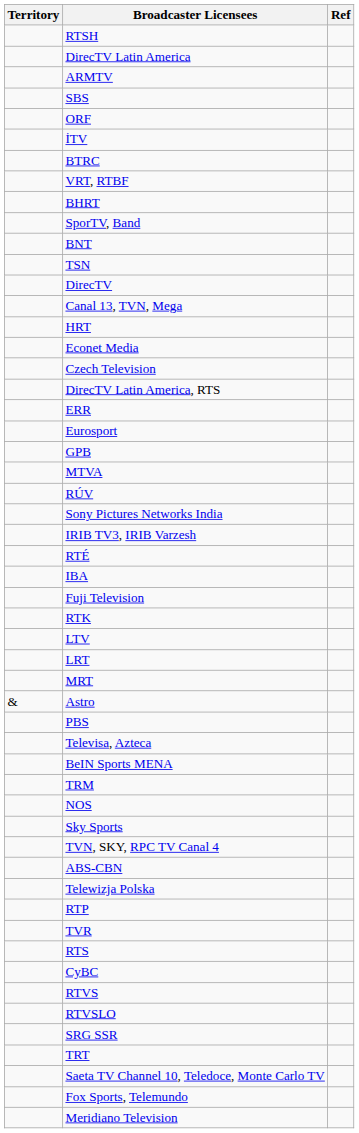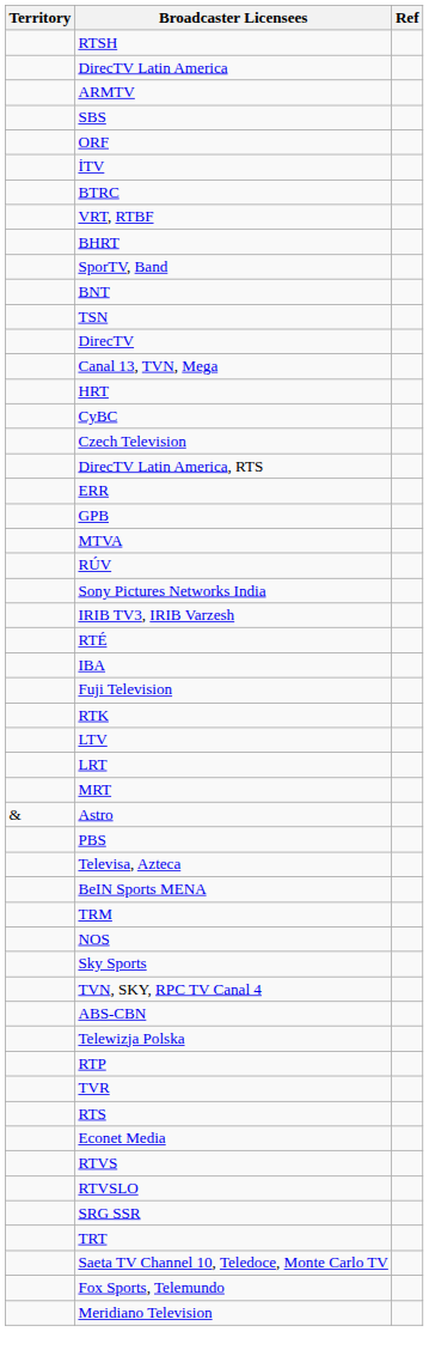rows swapped: CyBC <-> Econet Media
- row: Eurosport
